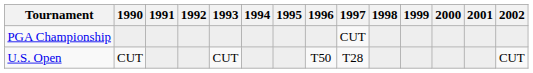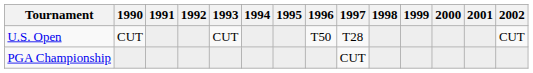rows swapped: U.S. Open <-> PGA Championship
